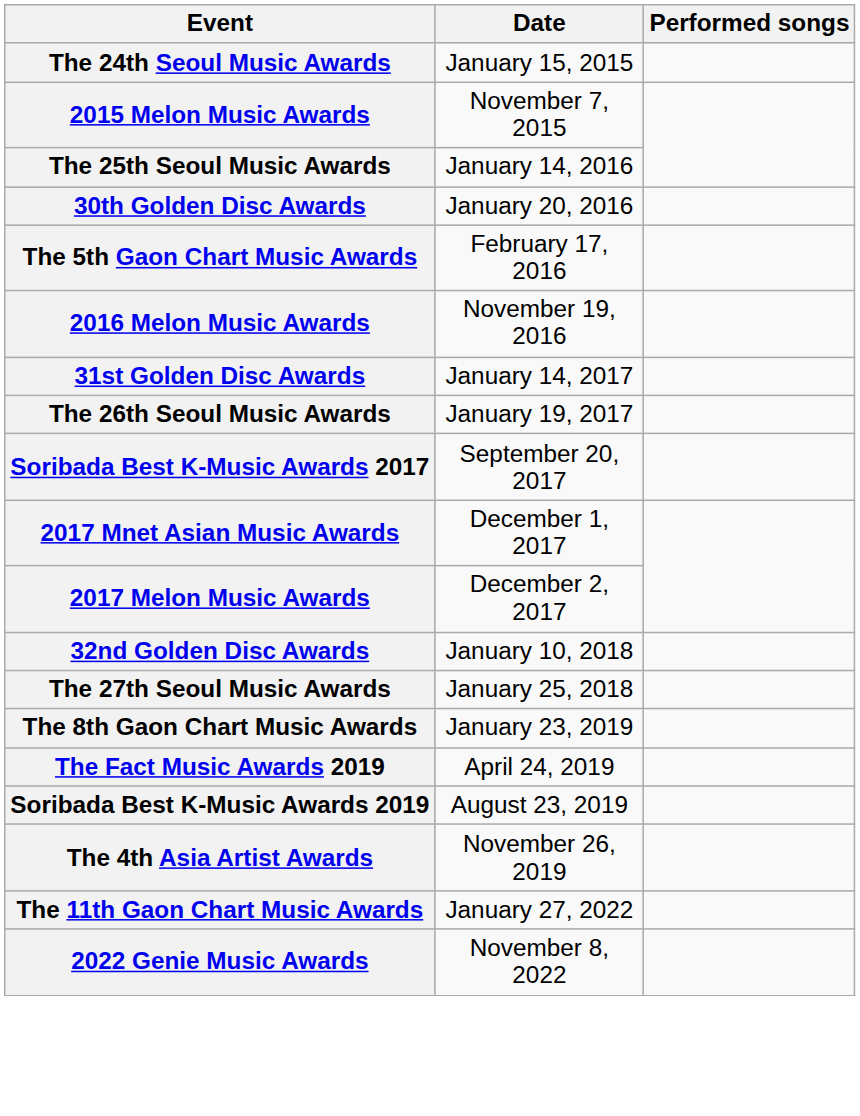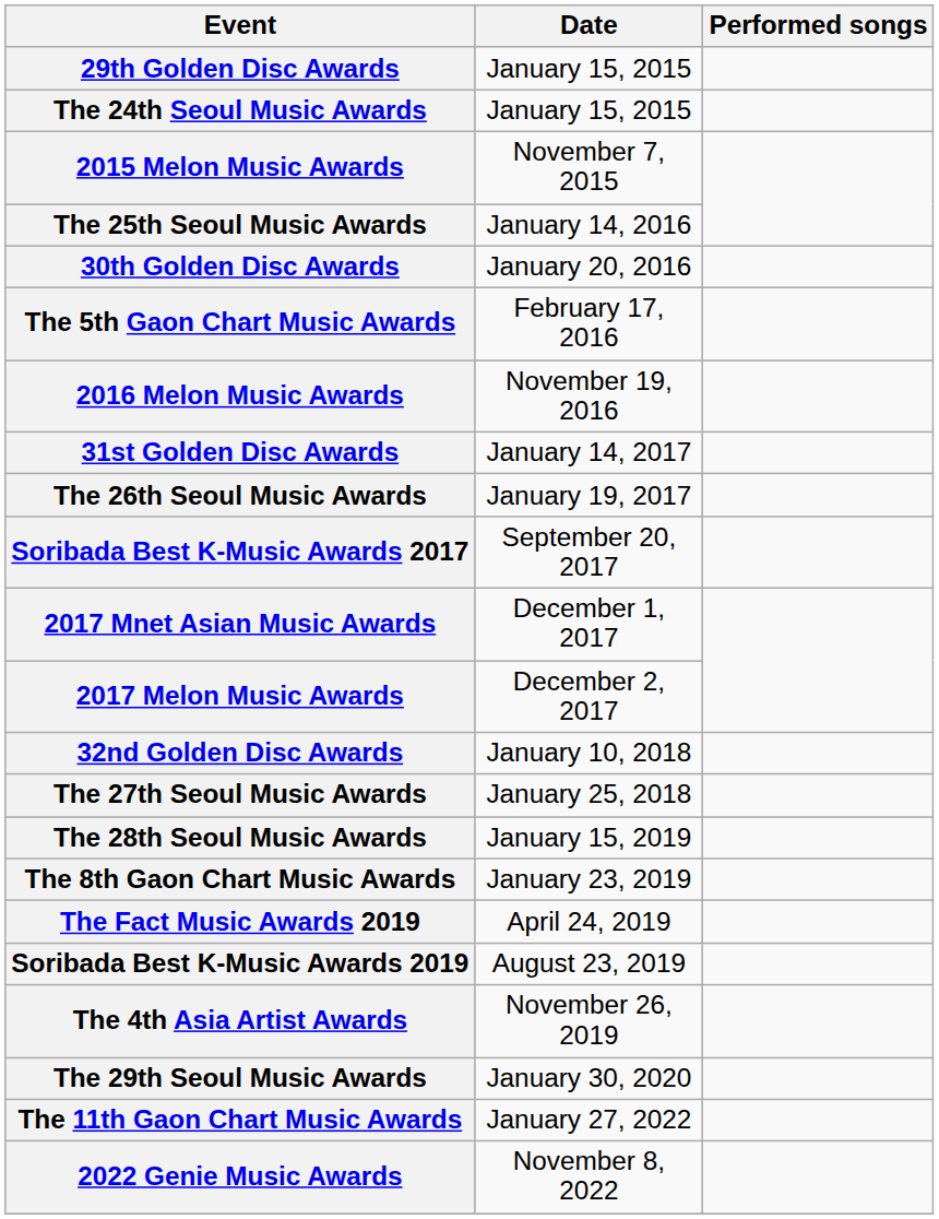+ row: 29th Golden Disc Awards | January 15, 2015
+ row: The 28th Seoul Music Awards | January 15, 2019
+ row: The 29th Seoul Music Awards | January 30, 2020
